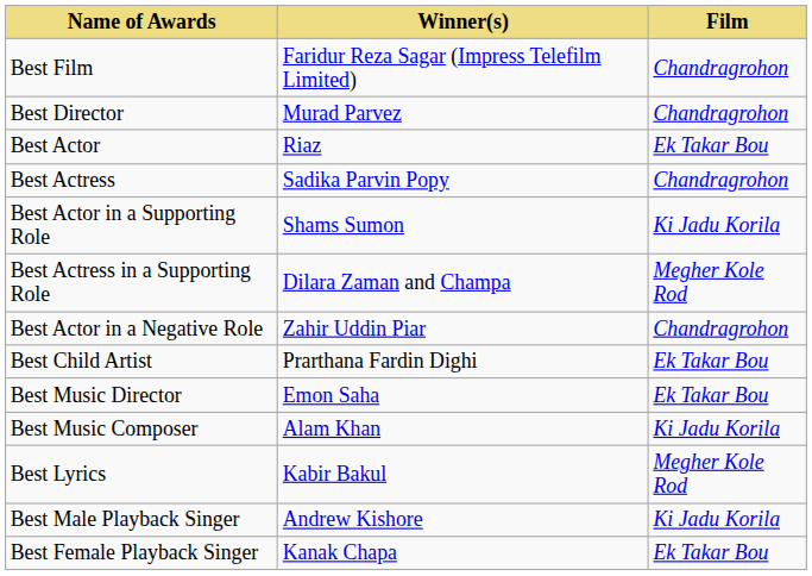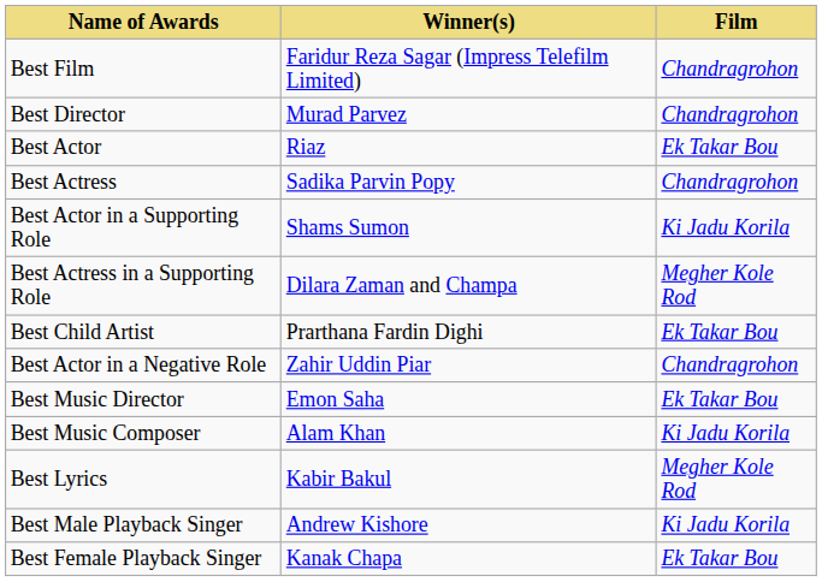rows swapped: Best Actor in a Negative Role <-> Best Child Artist
